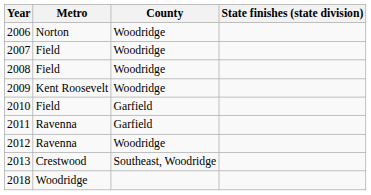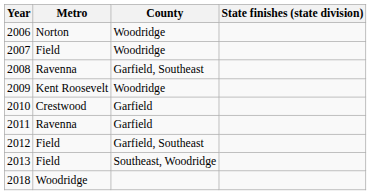2008 | Metro: Field -> Ravenna
2008 | County: Woodridge -> Garfield, Southeast
2010 | Metro: Field -> Crestwood
2012 | Metro: Ravenna -> Field
2012 | County: Woodridge -> Garfield, Southeast
2013 | Metro: Crestwood -> Field
